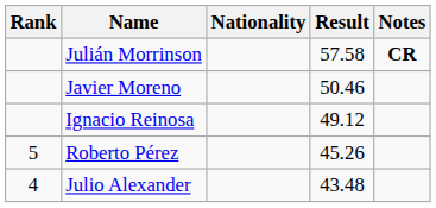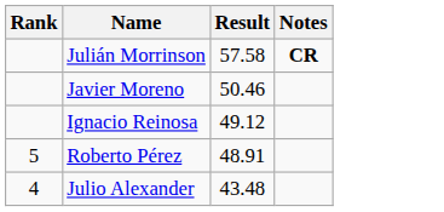- column: Nationality
Roberto Pérez | Result: 45.26 -> 48.91
